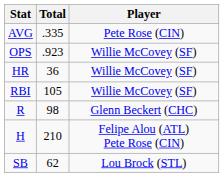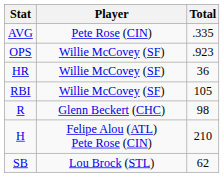columns swapped: Player <-> Total
